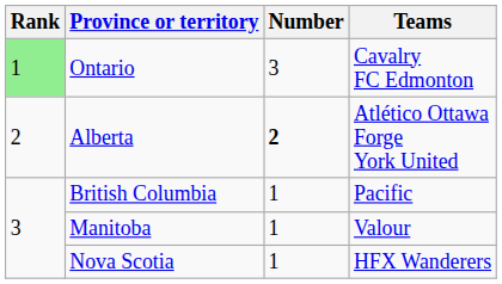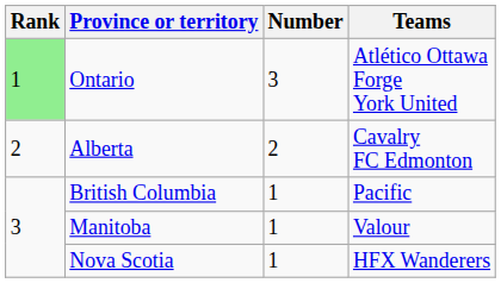Ontario | Teams: Cavalry FC Edmonton -> Atlético Ottawa Forge York United
Alberta | Number: bold -> normal
Alberta | Teams: Atlético Ottawa Forge York United -> Cavalry FC Edmonton
